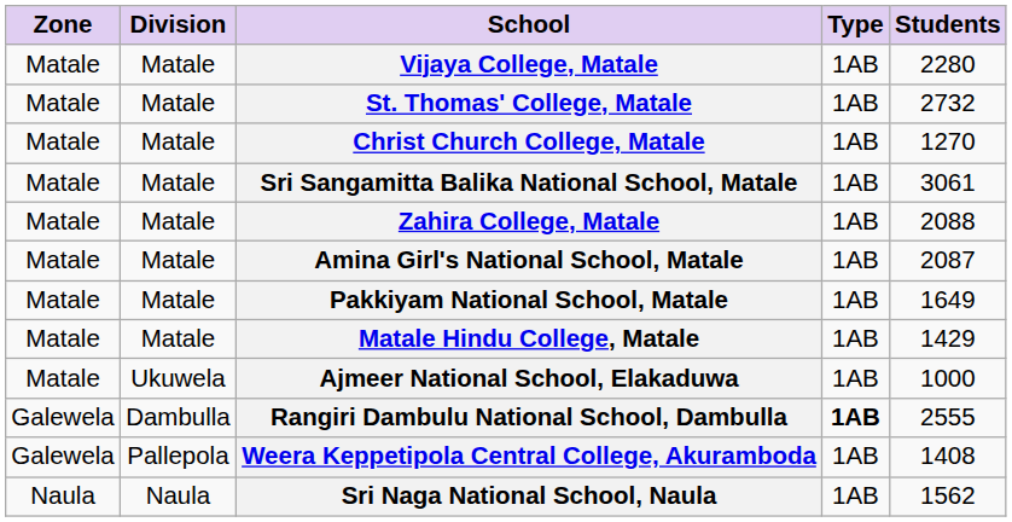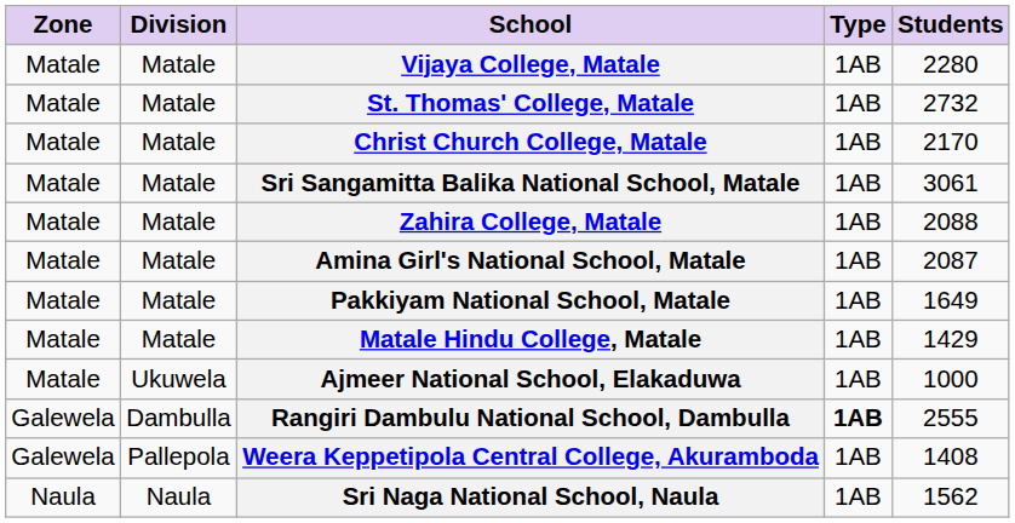Christ Church College, Matale | Students: 1270 -> 2170
